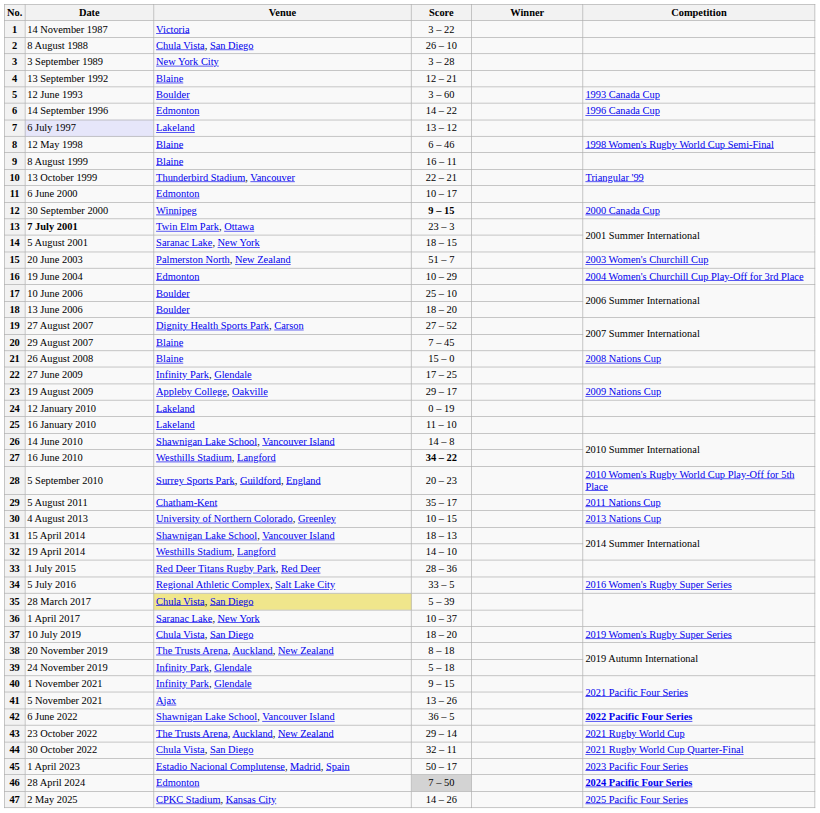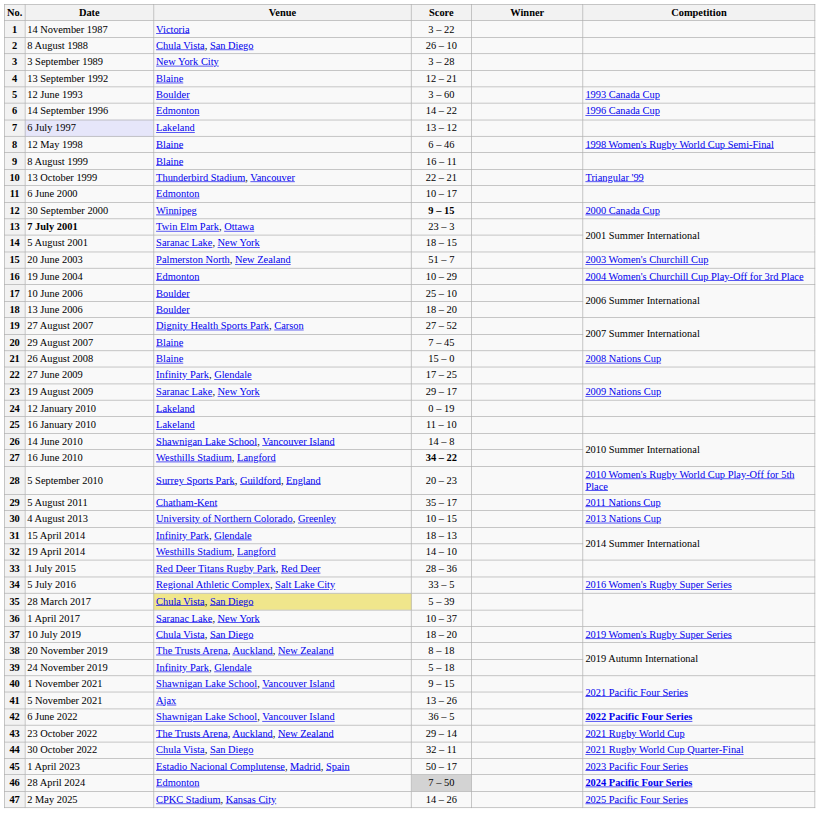23 | Venue: Appleby College, Oakville -> Saranac Lake, New York
31 | Venue: Shawnigan Lake School, Vancouver Island -> Infinity Park, Glendale
40 | Venue: Infinity Park, Glendale -> Shawnigan Lake School, Vancouver Island
